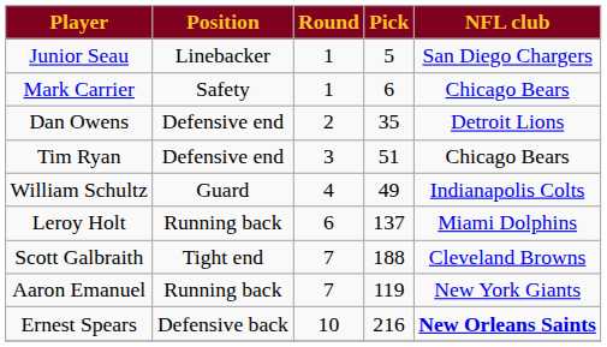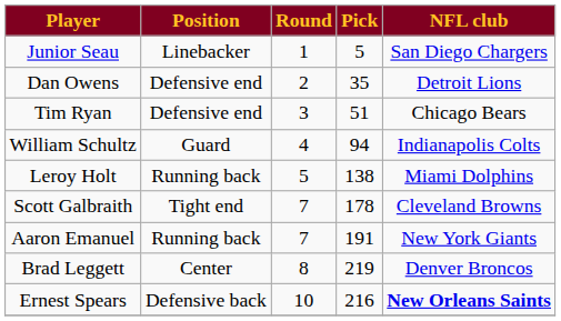- row: Mark Carrier | Safety | 1 | 6 | Chicago Bears
William Schultz | Pick: 49 -> 94
Leroy Holt | Round: 6 -> 5
Leroy Holt | Pick: 137 -> 138
Scott Galbraith | Pick: 188 -> 178
Aaron Emanuel | Pick: 119 -> 191
+ row: Brad Leggett | Center | 8 | 219 | Denver Broncos
